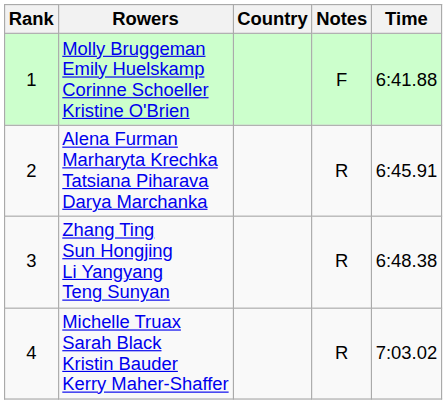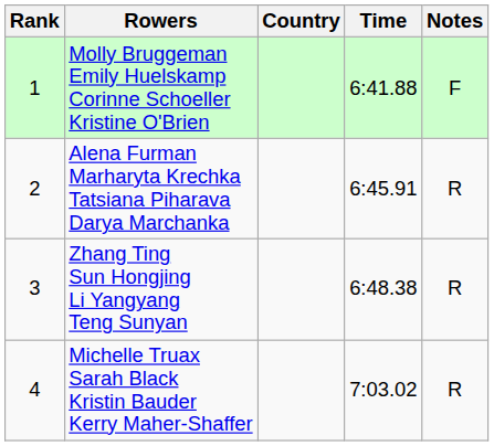columns swapped: Time <-> Notes
